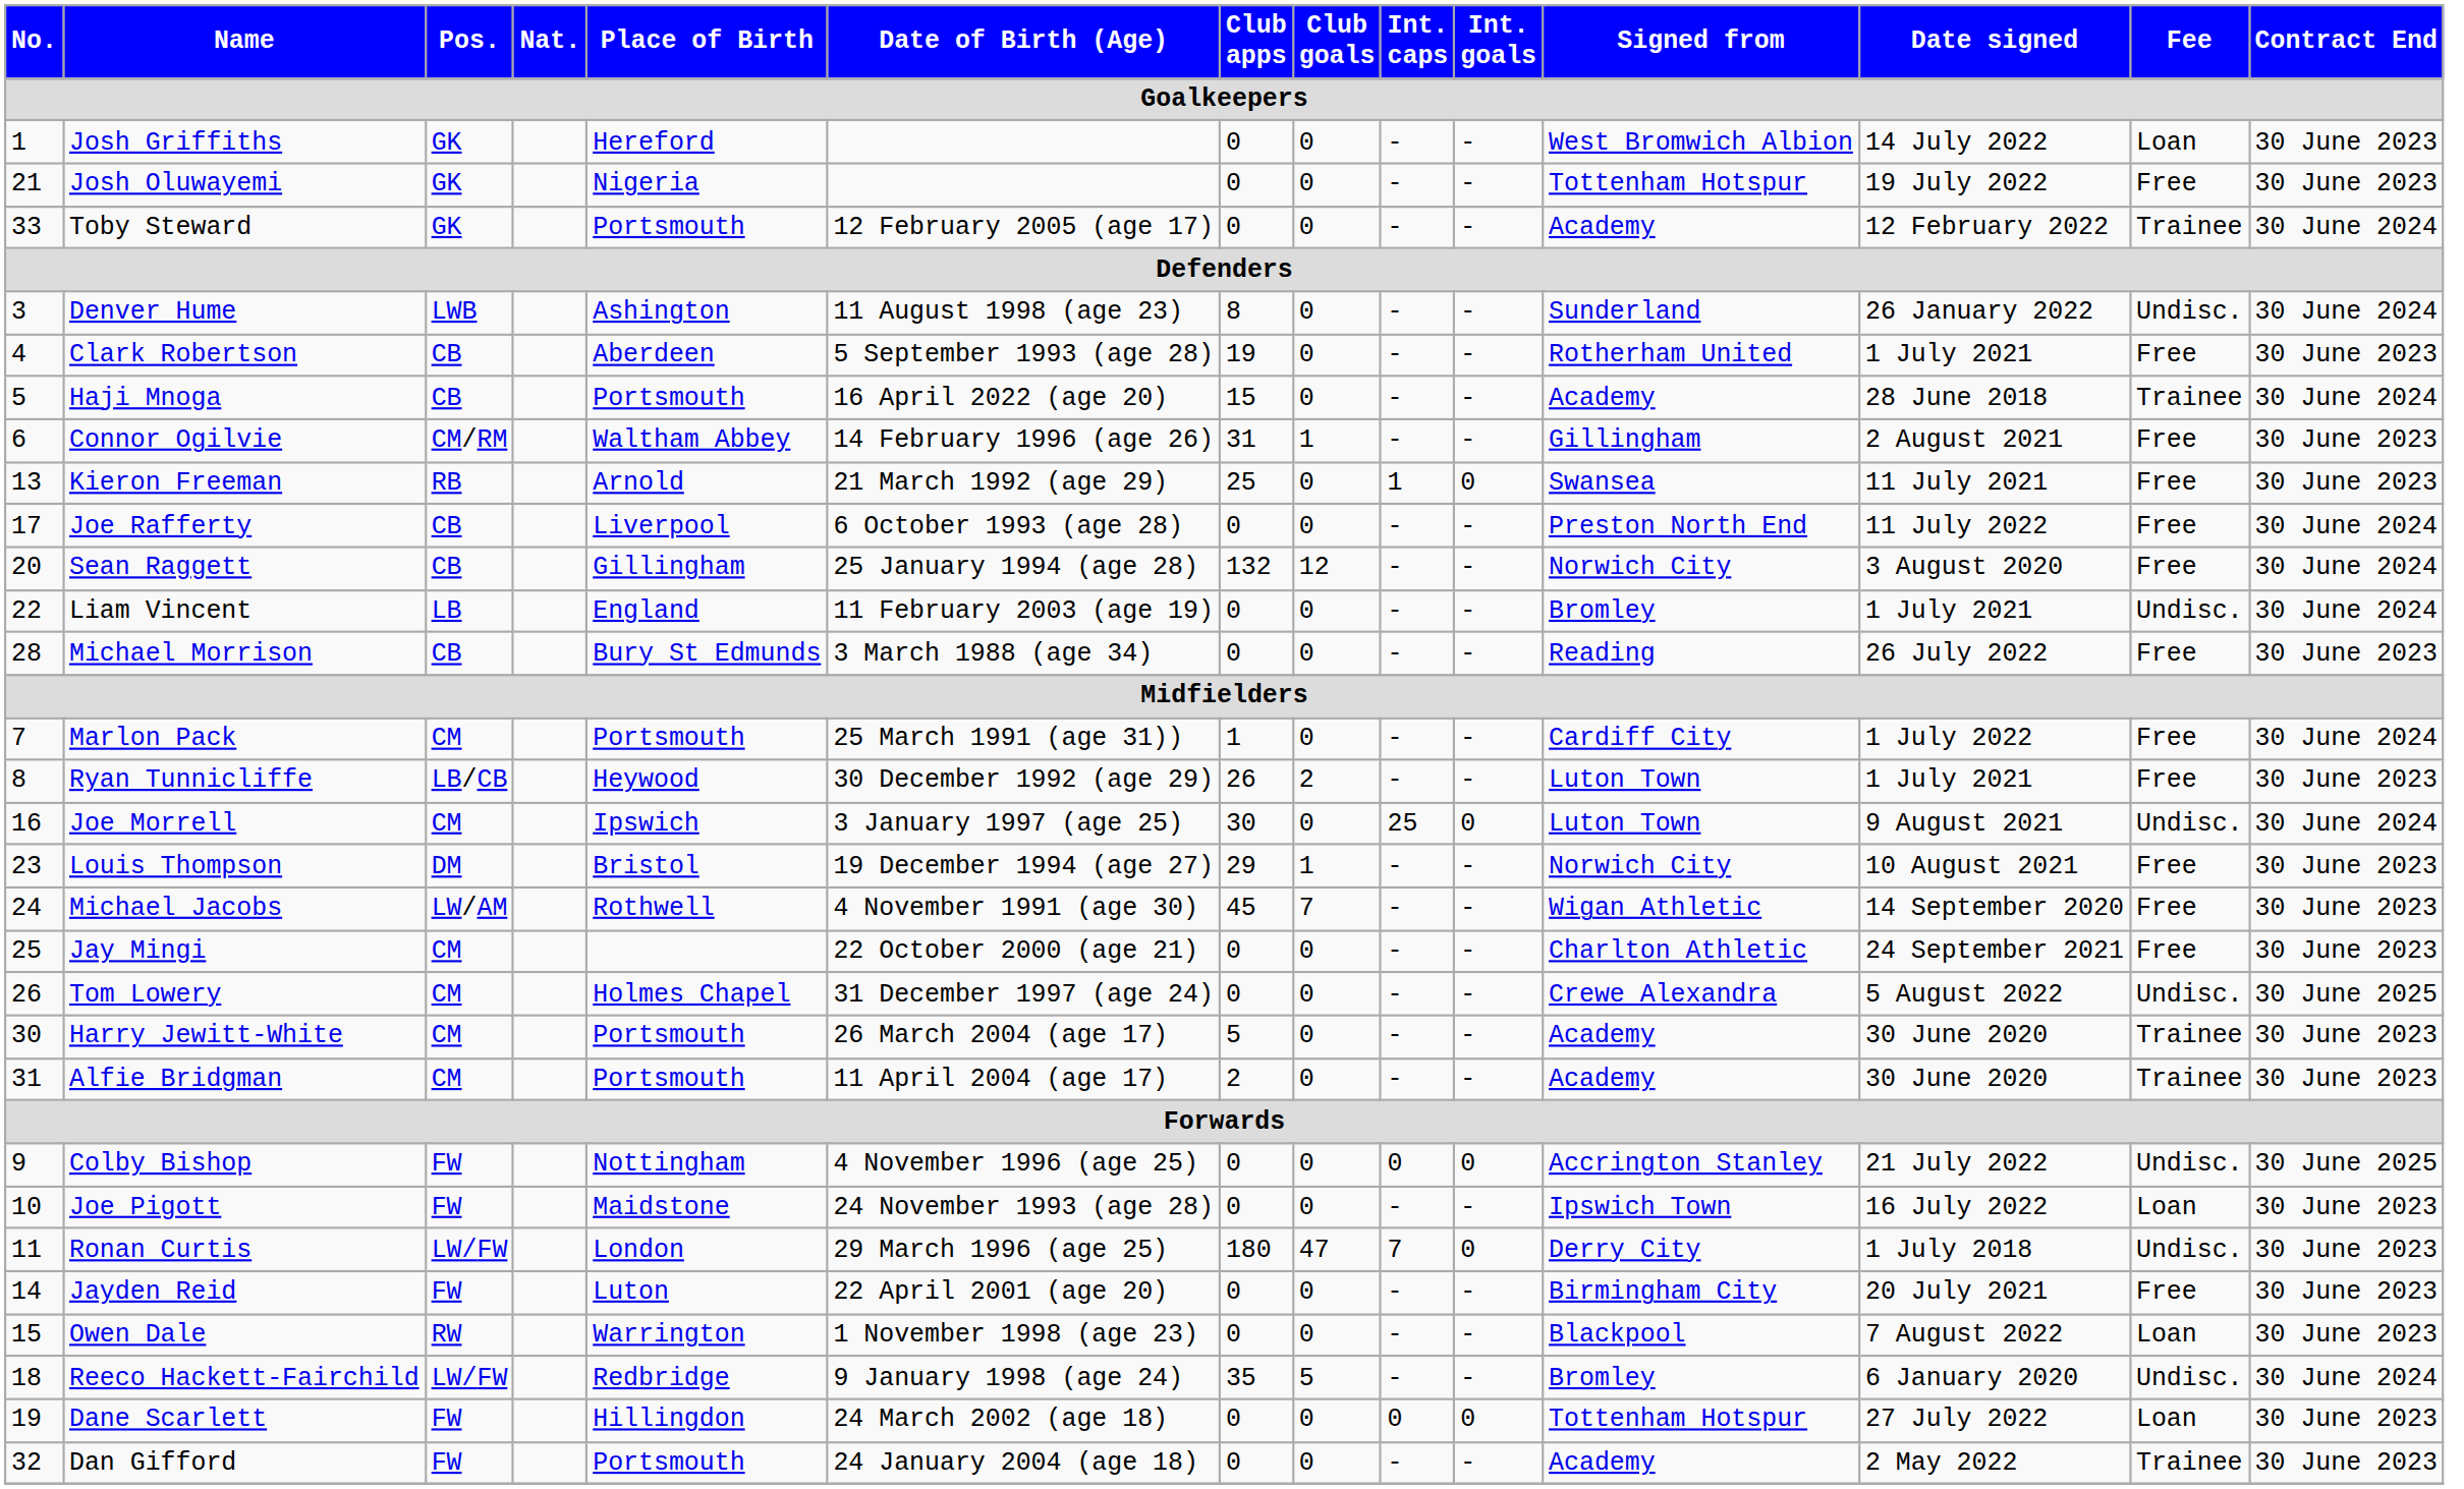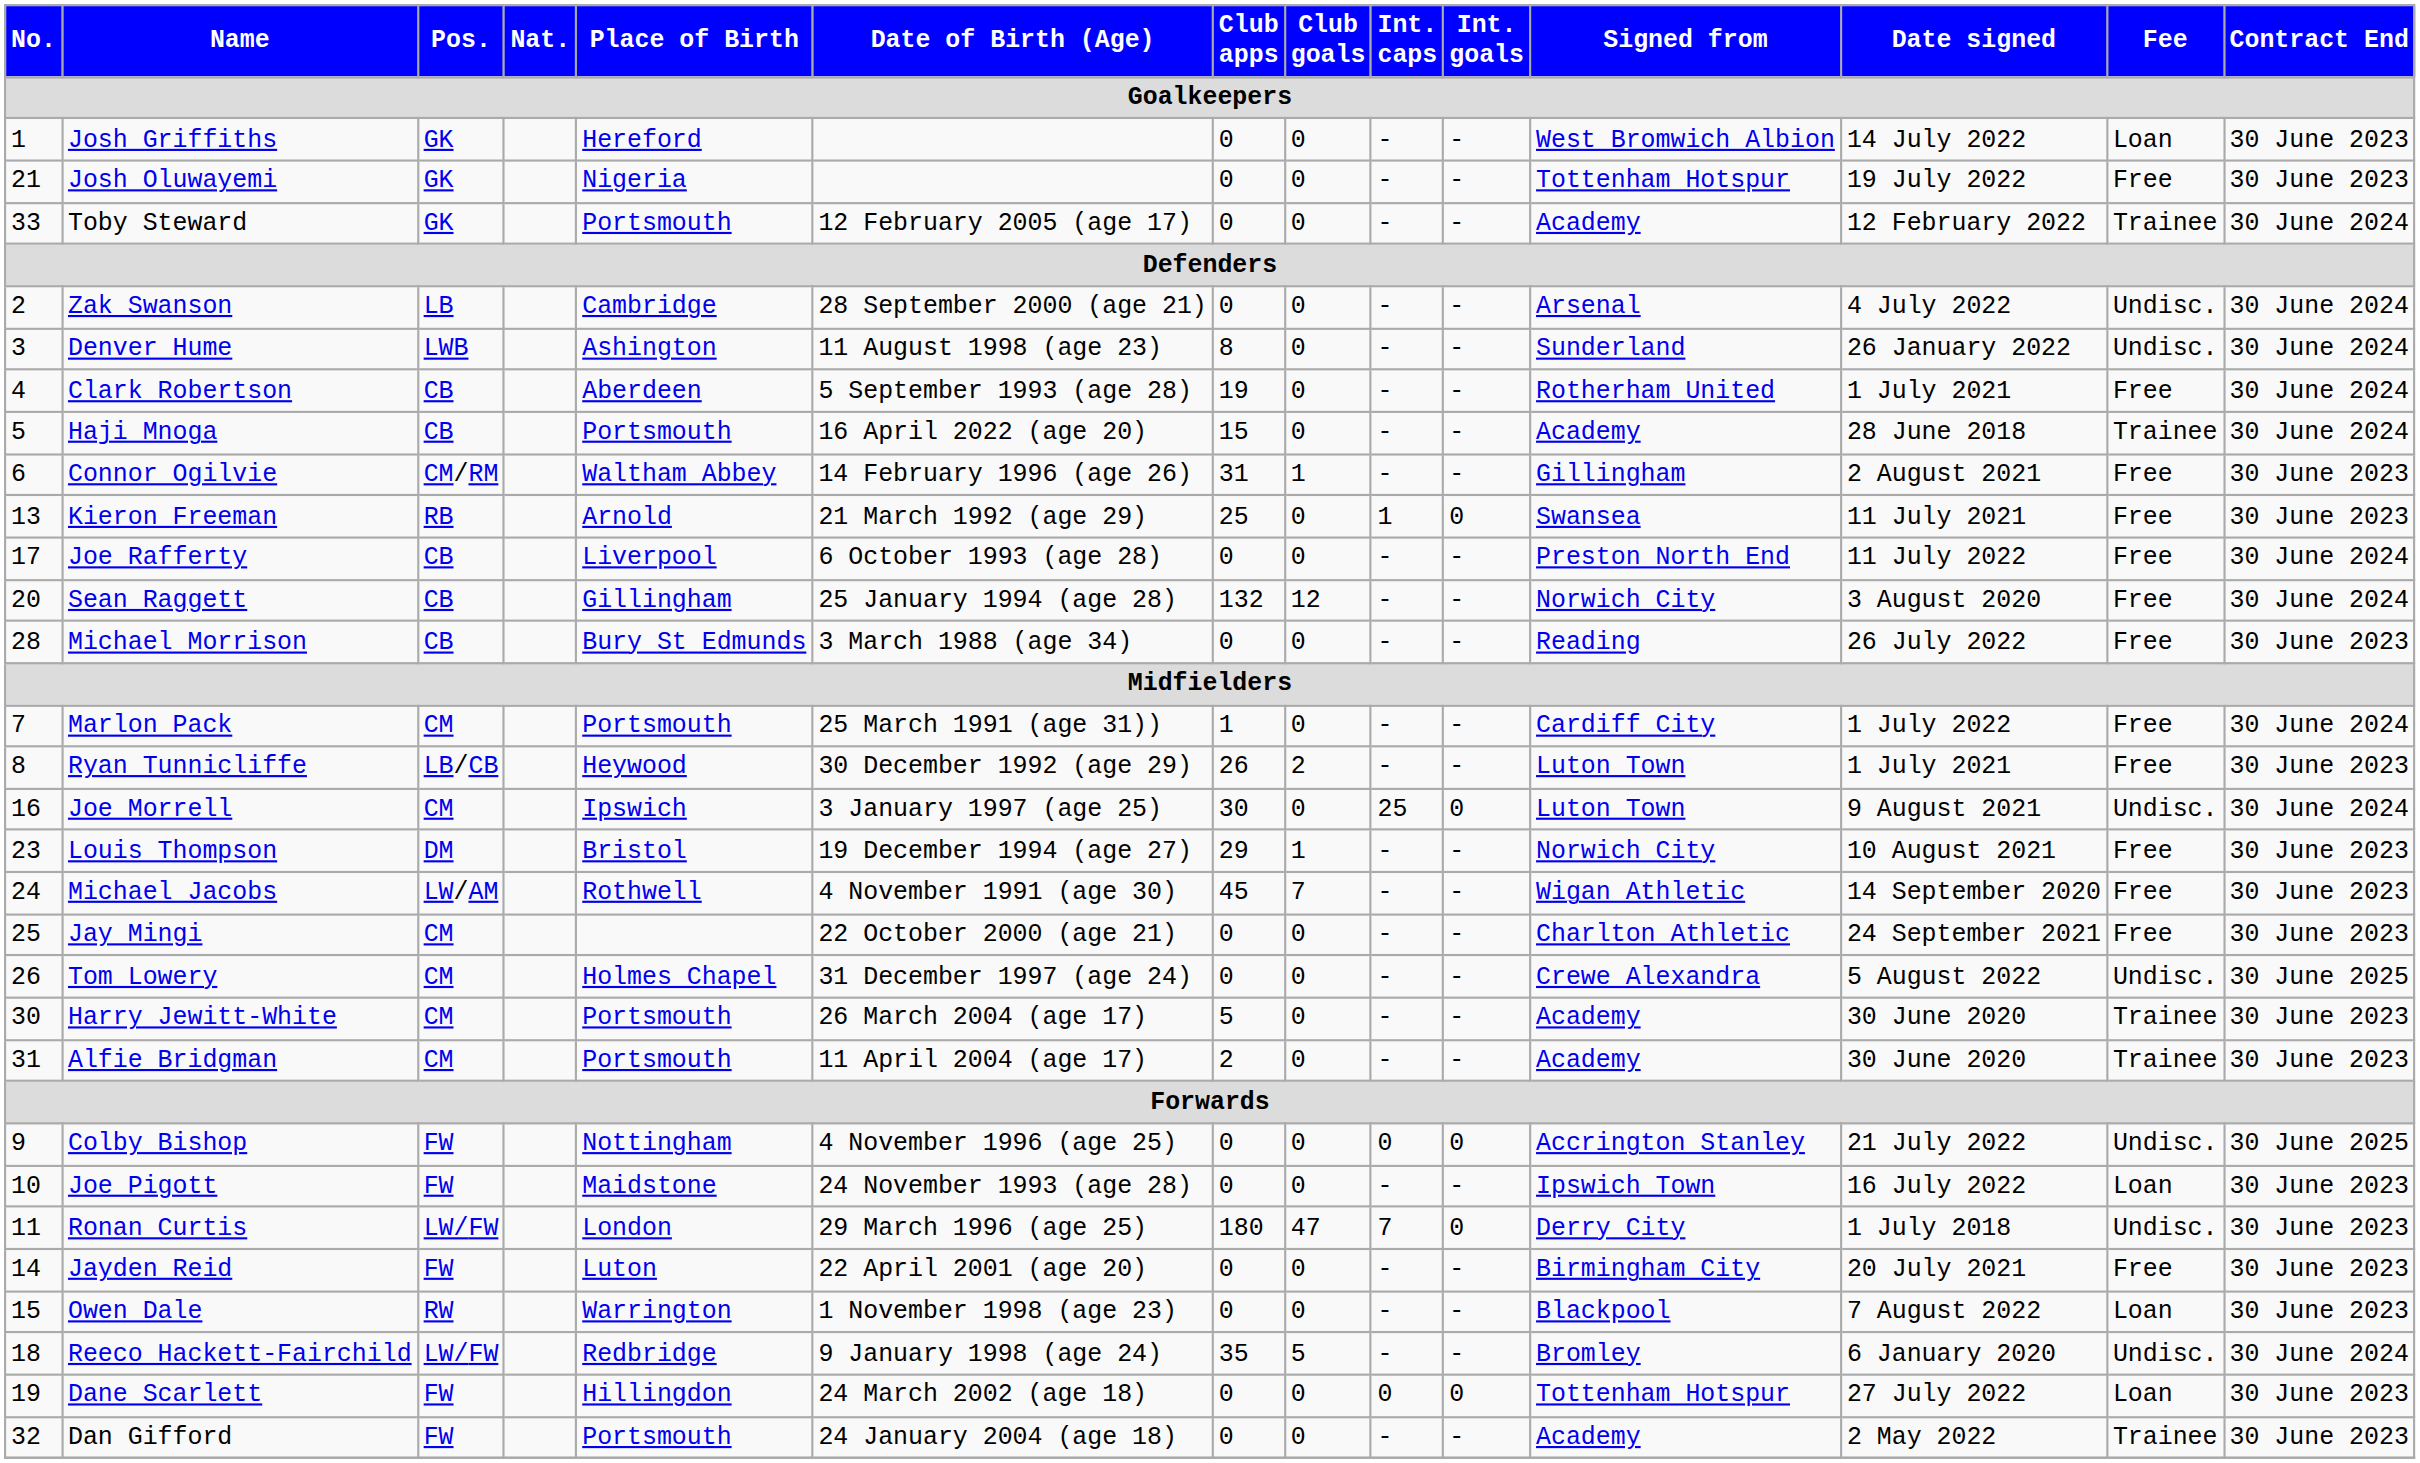+ row: 2 | Zak Swanson | LB | Cambridge | 28 September 2000 (age 21) | 0 | 0 | - | - | Arsenal | 4 July 2022 | Undisc. | 30 June 2024
Clark Robertson | Contract End: 30 June 2023 -> 30 June 2024
- row: 22 | Liam Vincent | LB | England | 11 February 2003 (age 19) | 0 | 0 | - | - | Bromley | 1 July 2021 | Undisc. | 30 June 2024
